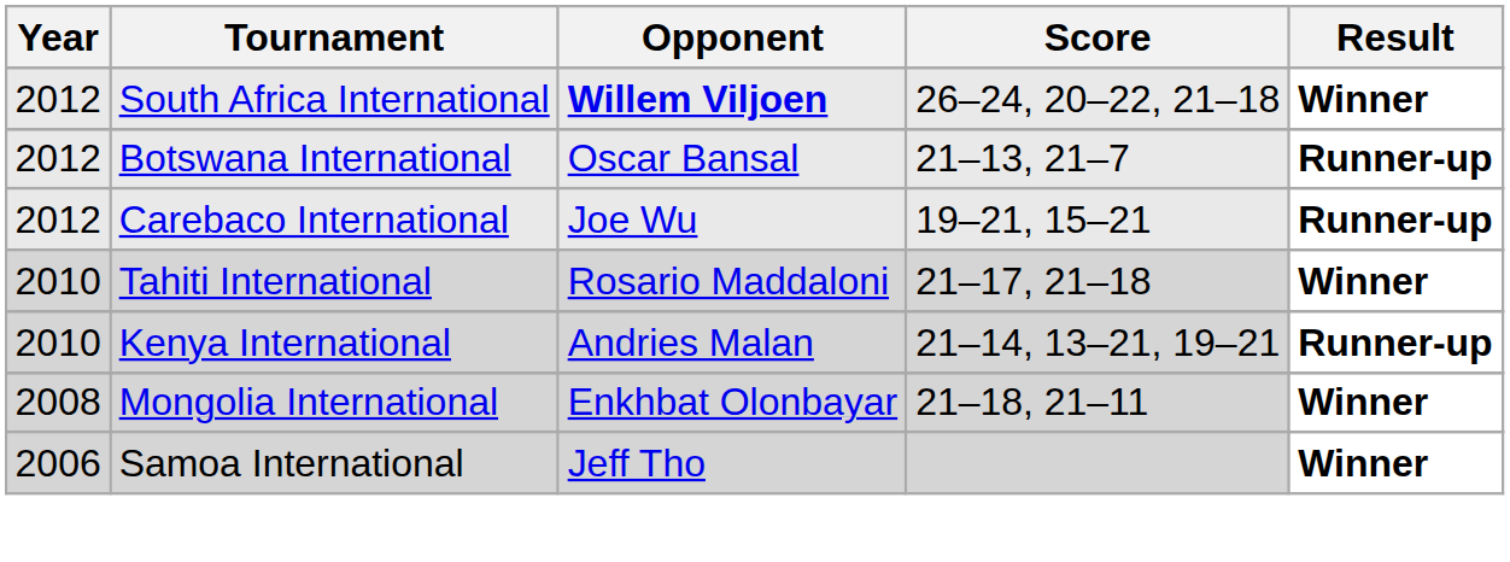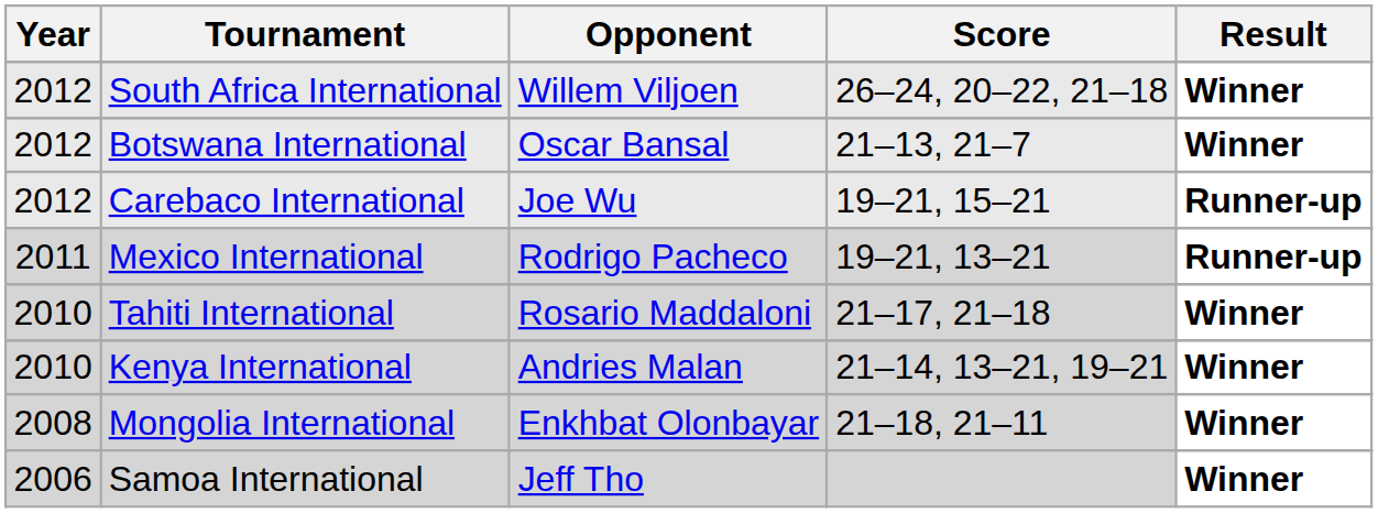South Africa International | Opponent: bold -> normal
Botswana International | Result: Runner-up -> Winner
+ row: 2011 | Mexico International | Rodrigo Pacheco | 19–21, 13–21 | Runner-up
Kenya International | Result: Runner-up -> Winner
